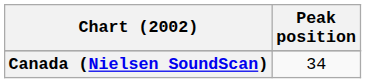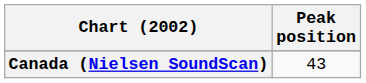Canada (Nielsen SoundScan) | Peak position: 34 -> 43
